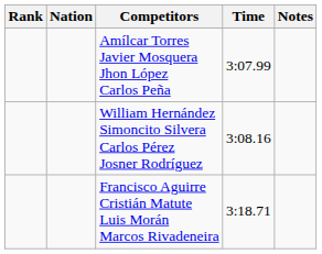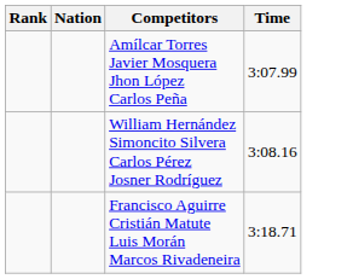- column: Notes
